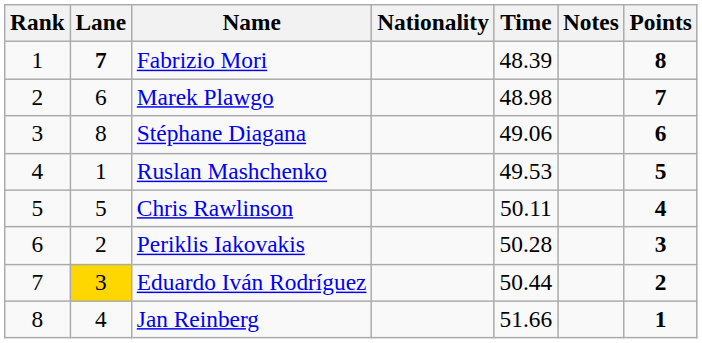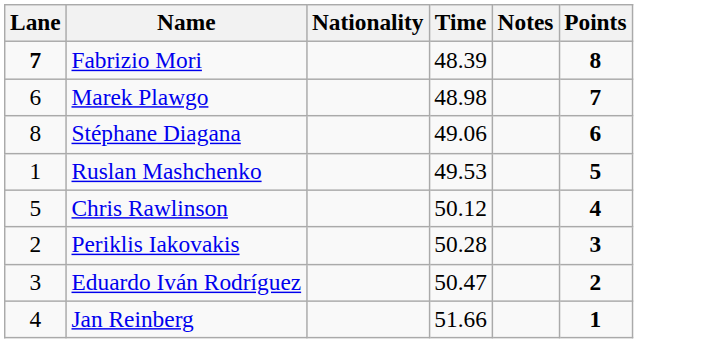- column: Rank | 1 | 2 | 3 | 4 | 5 | 6 | 7 | 8
Chris Rawlinson | Time: 50.11 -> 50.12
Eduardo Iván Rodríguez | Lane: gold background -> no background
Eduardo Iván Rodríguez | Time: 50.44 -> 50.47
